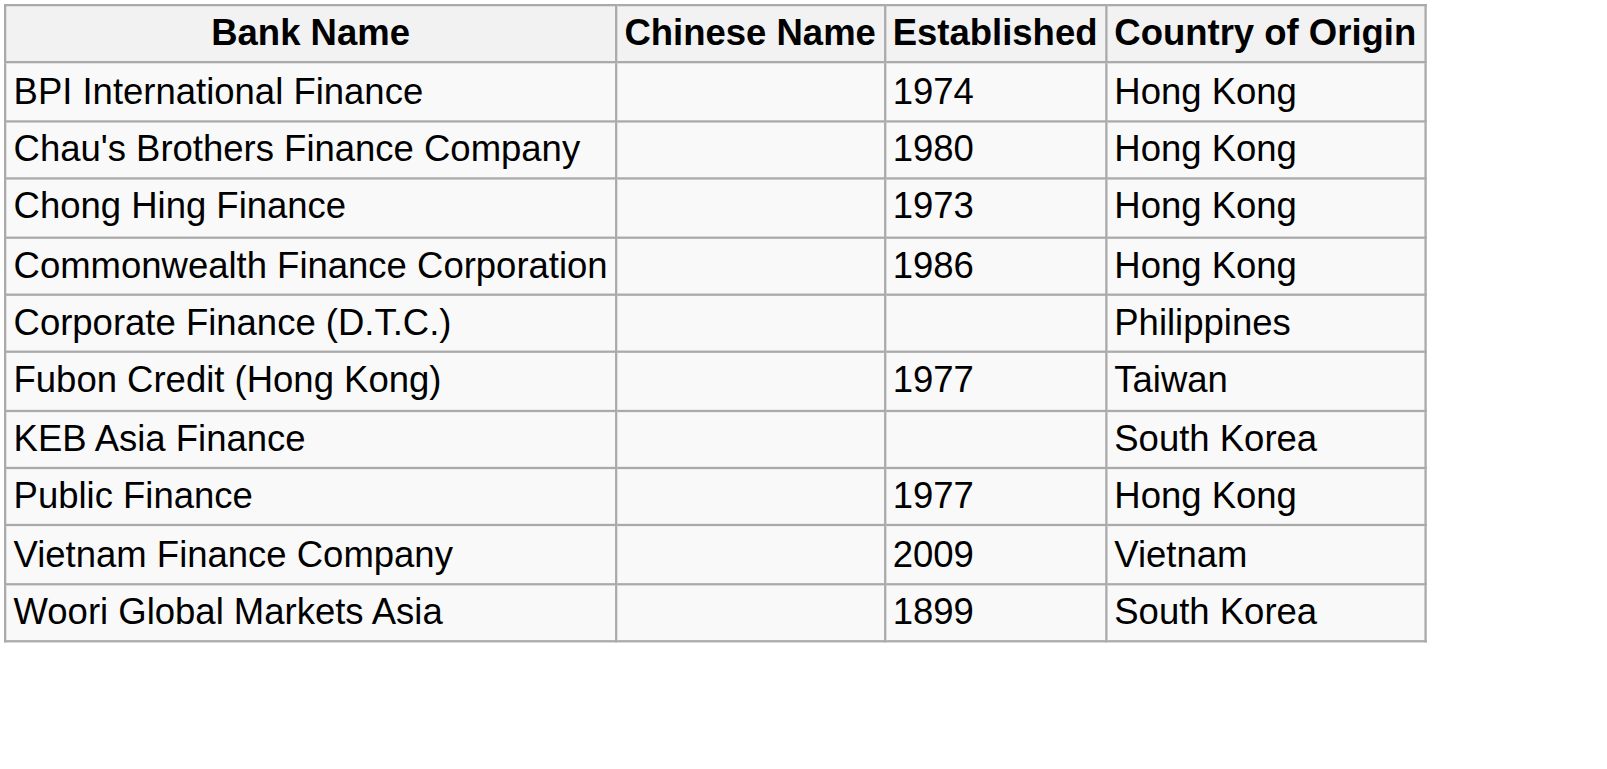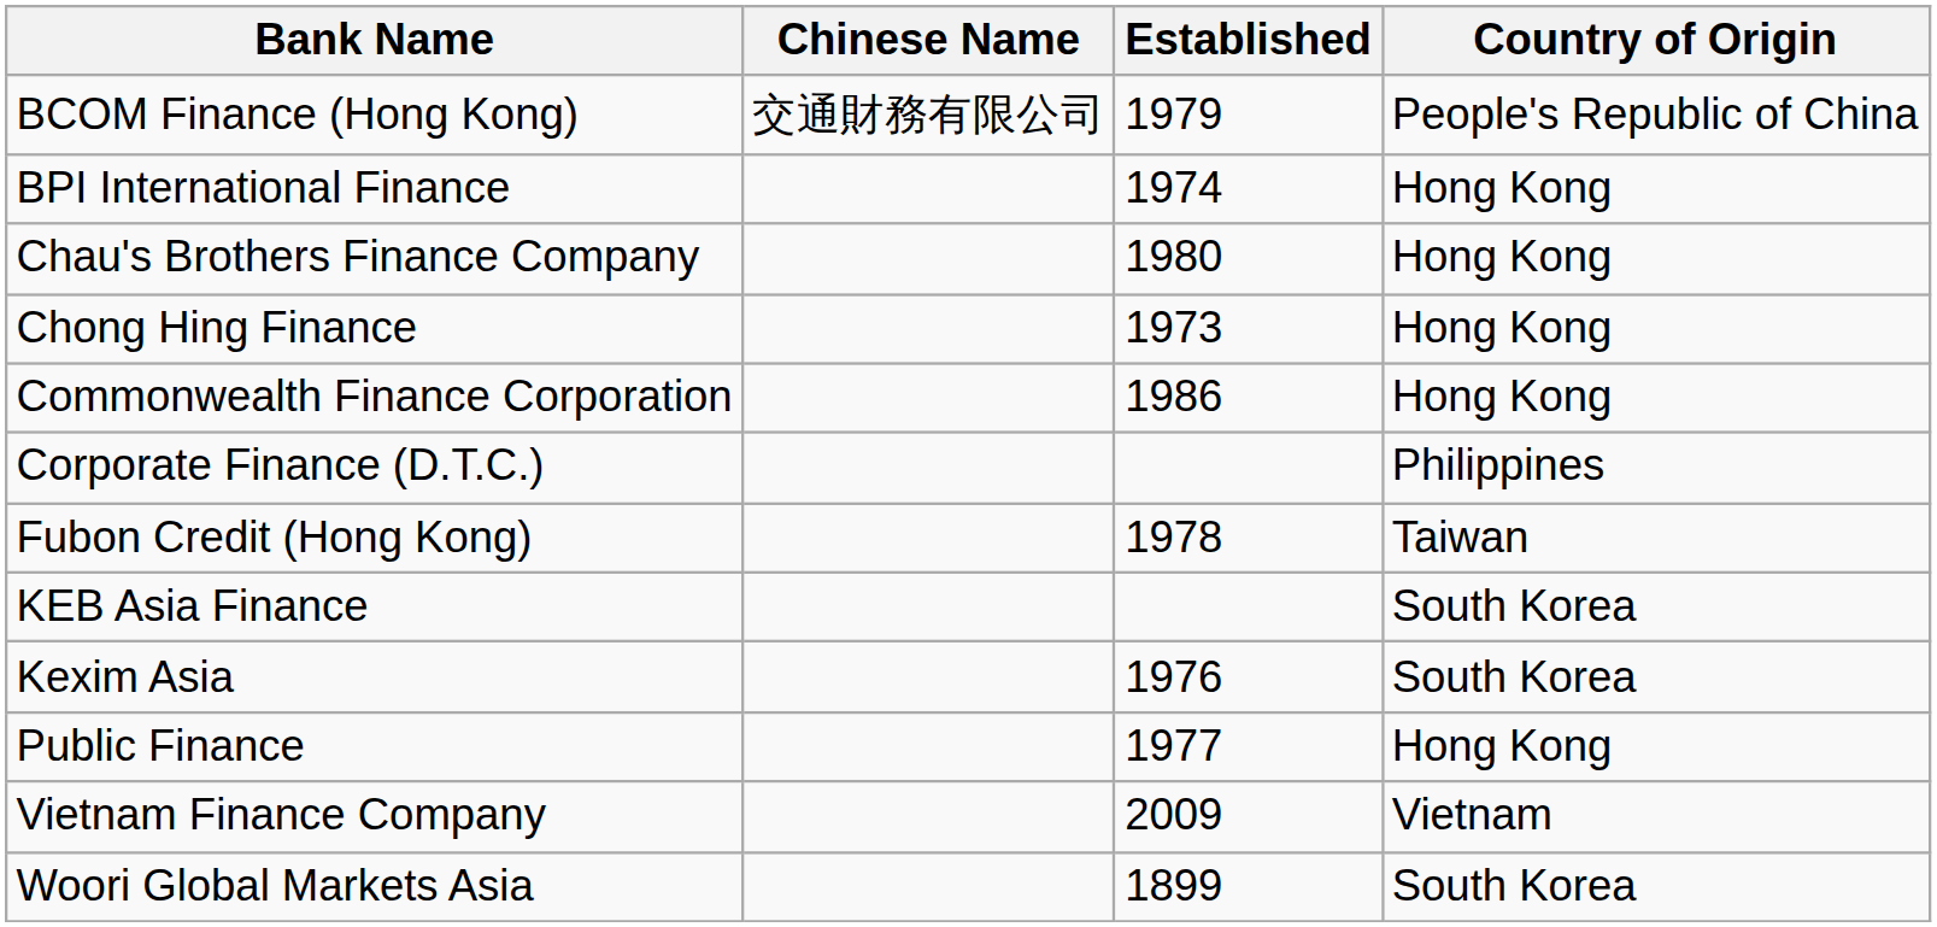+ row: BCOM Finance (Hong Kong) | 交通財務有限公司 | 1979 | People's Republic of China
Fubon Credit (Hong Kong) | Established: 1977 -> 1978
+ row: Kexim Asia | 1976 | South Korea
